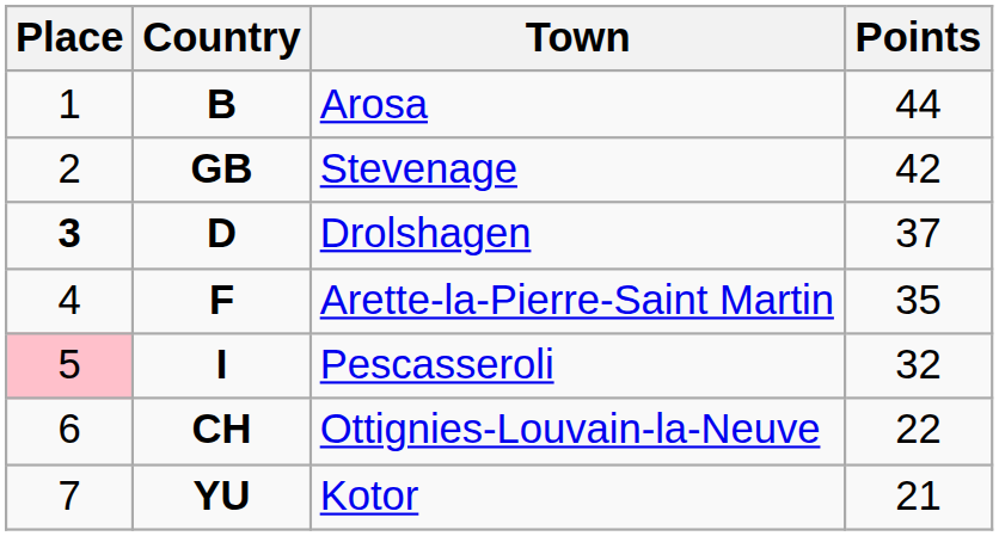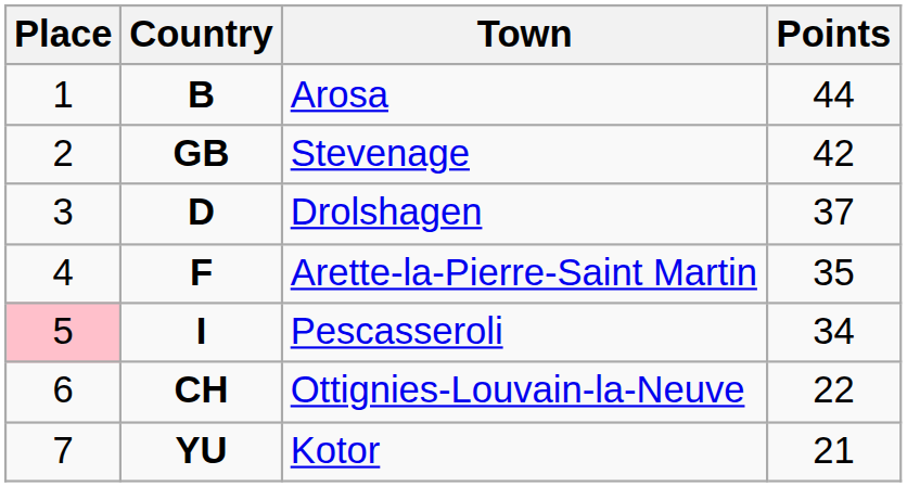Drolshagen | Place: bold -> normal
Pescasseroli | Points: 32 -> 34
